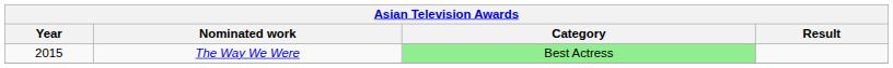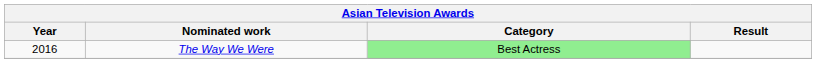The Way We Were | Year: 2015 -> 2016
